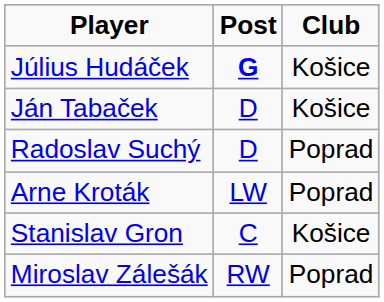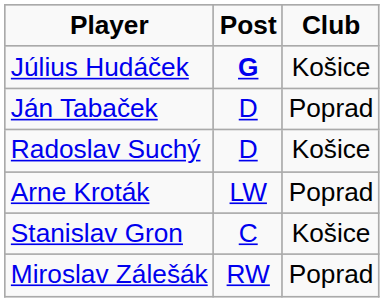Ján Tabaček | Club: Košice -> Poprad
Radoslav Suchý | Club: Poprad -> Košice
